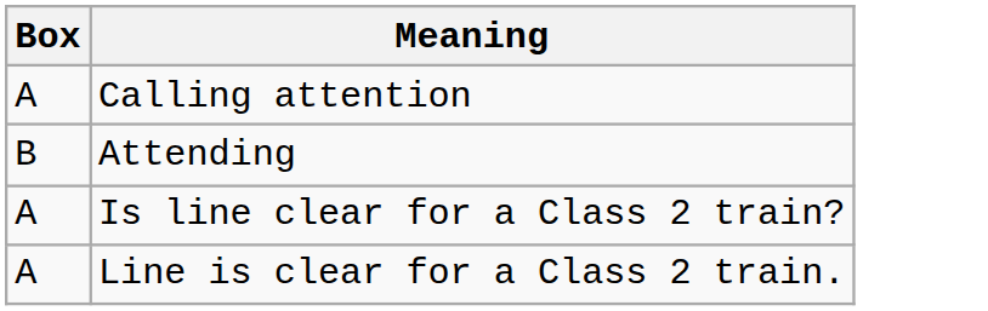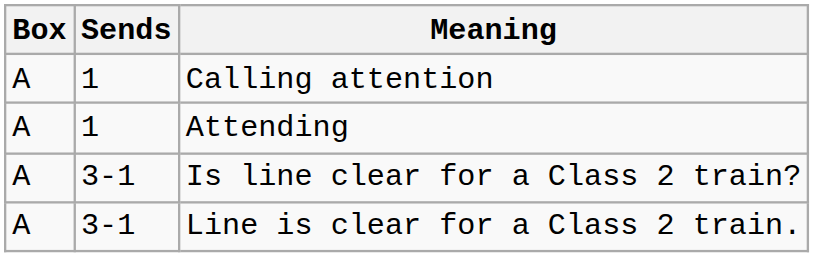+ column: Sends | 1 | 1 | 3-1 | 3-1
Attending | Box: B -> A
